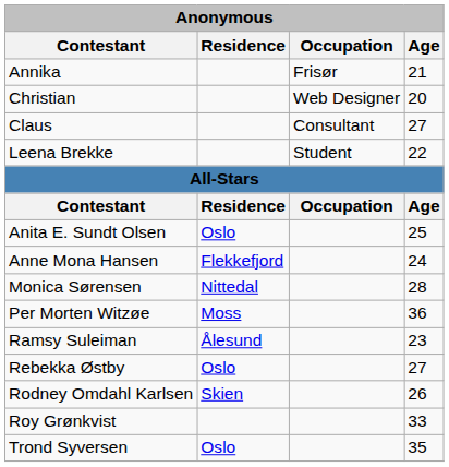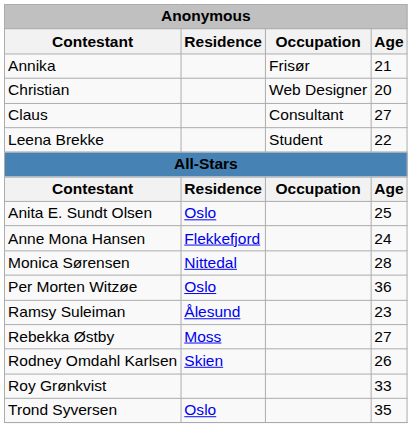Per Morten Witzøe | Residence: Moss -> Oslo
Rebekka Østby | Residence: Oslo -> Moss
